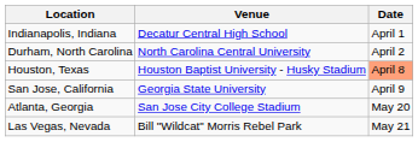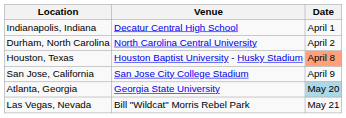San Jose, California | Venue: Georgia State University -> San Jose City College Stadium
Atlanta, Georgia | Venue: San Jose City College Stadium -> Georgia State University
Atlanta, Georgia | Date: no background -> lightblue background
